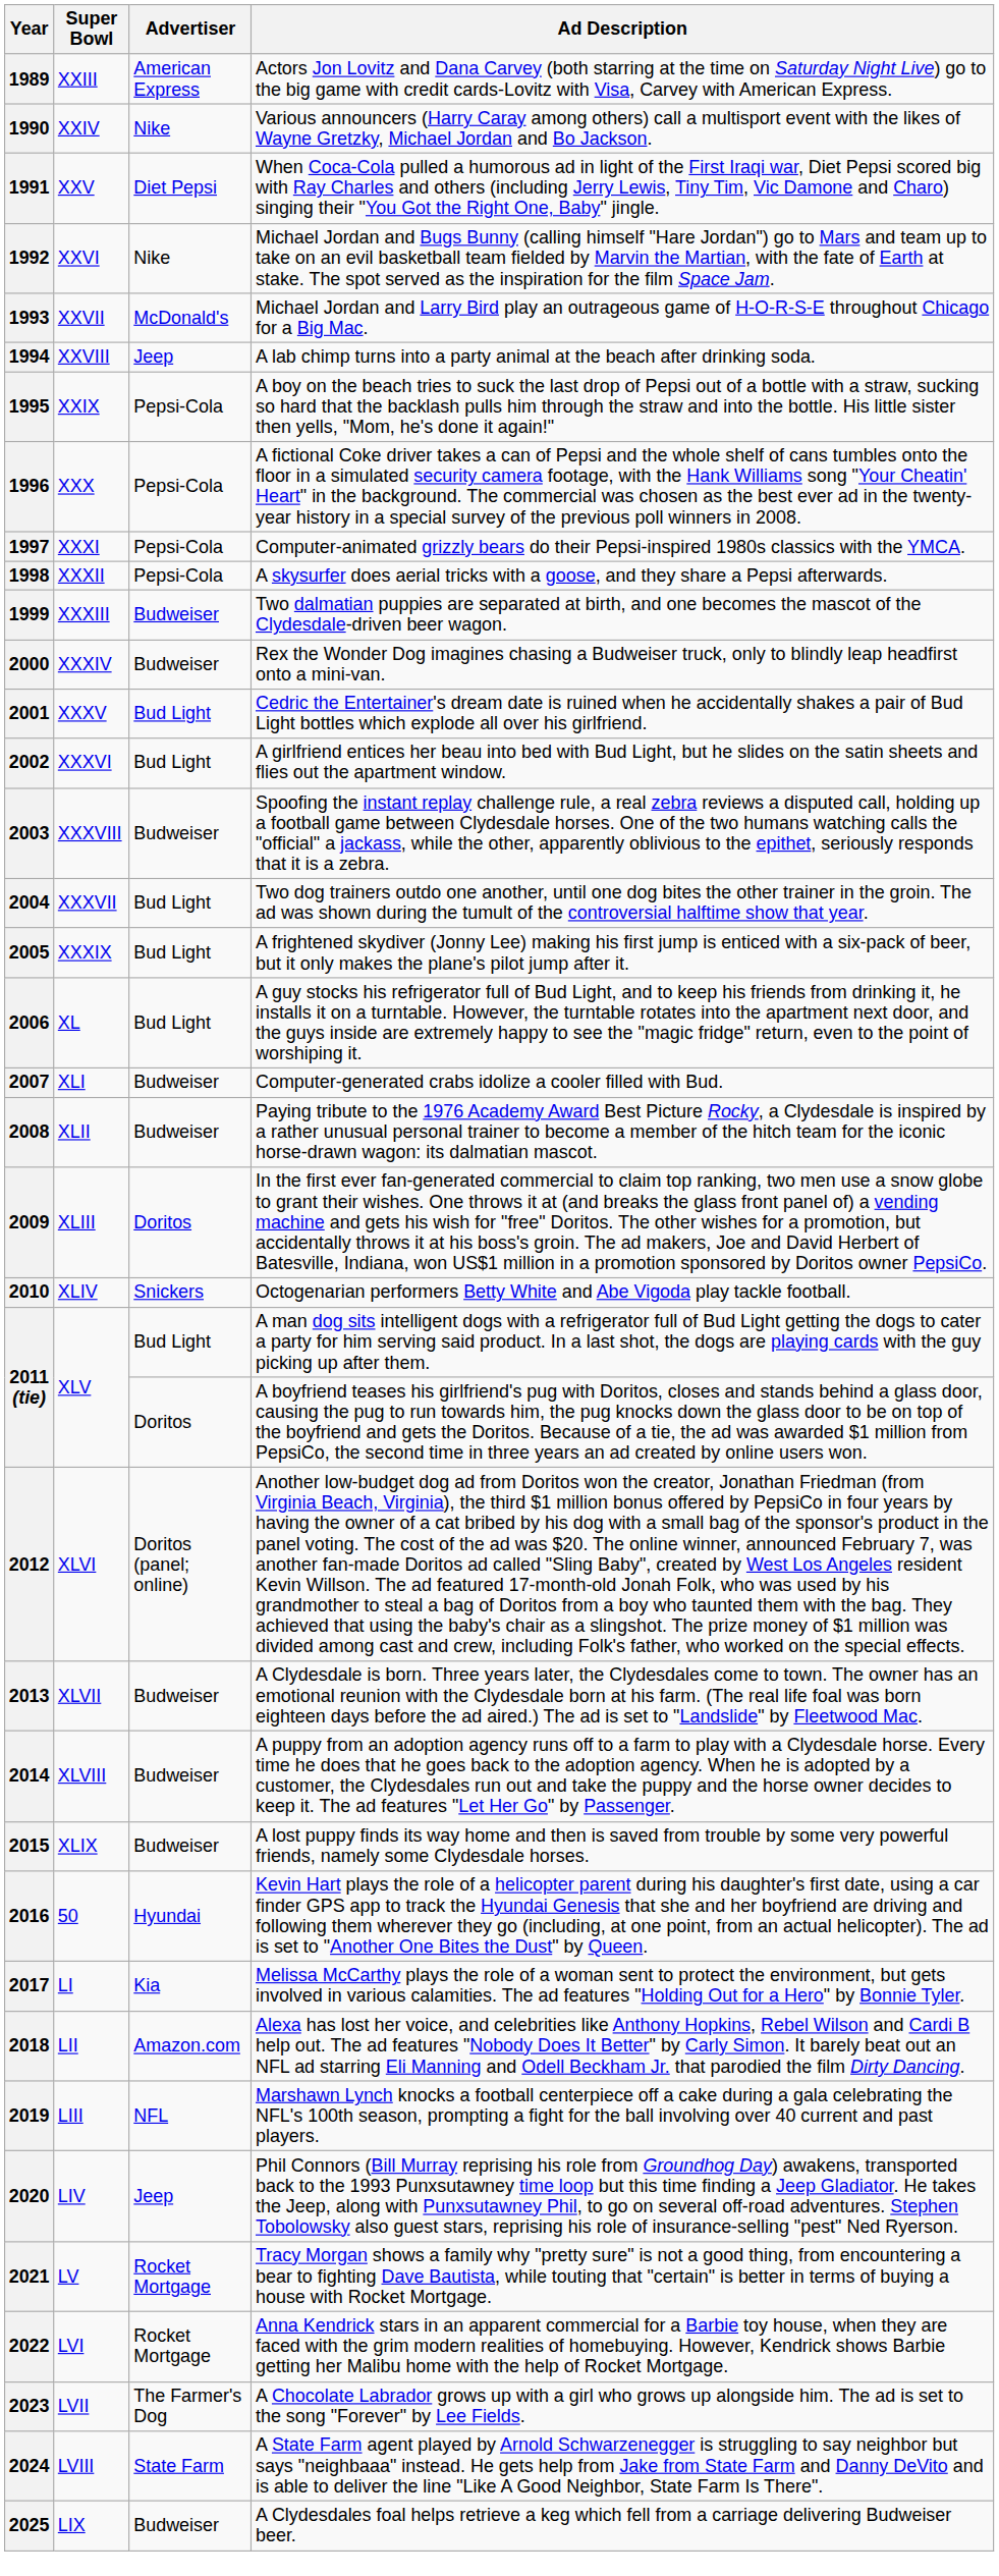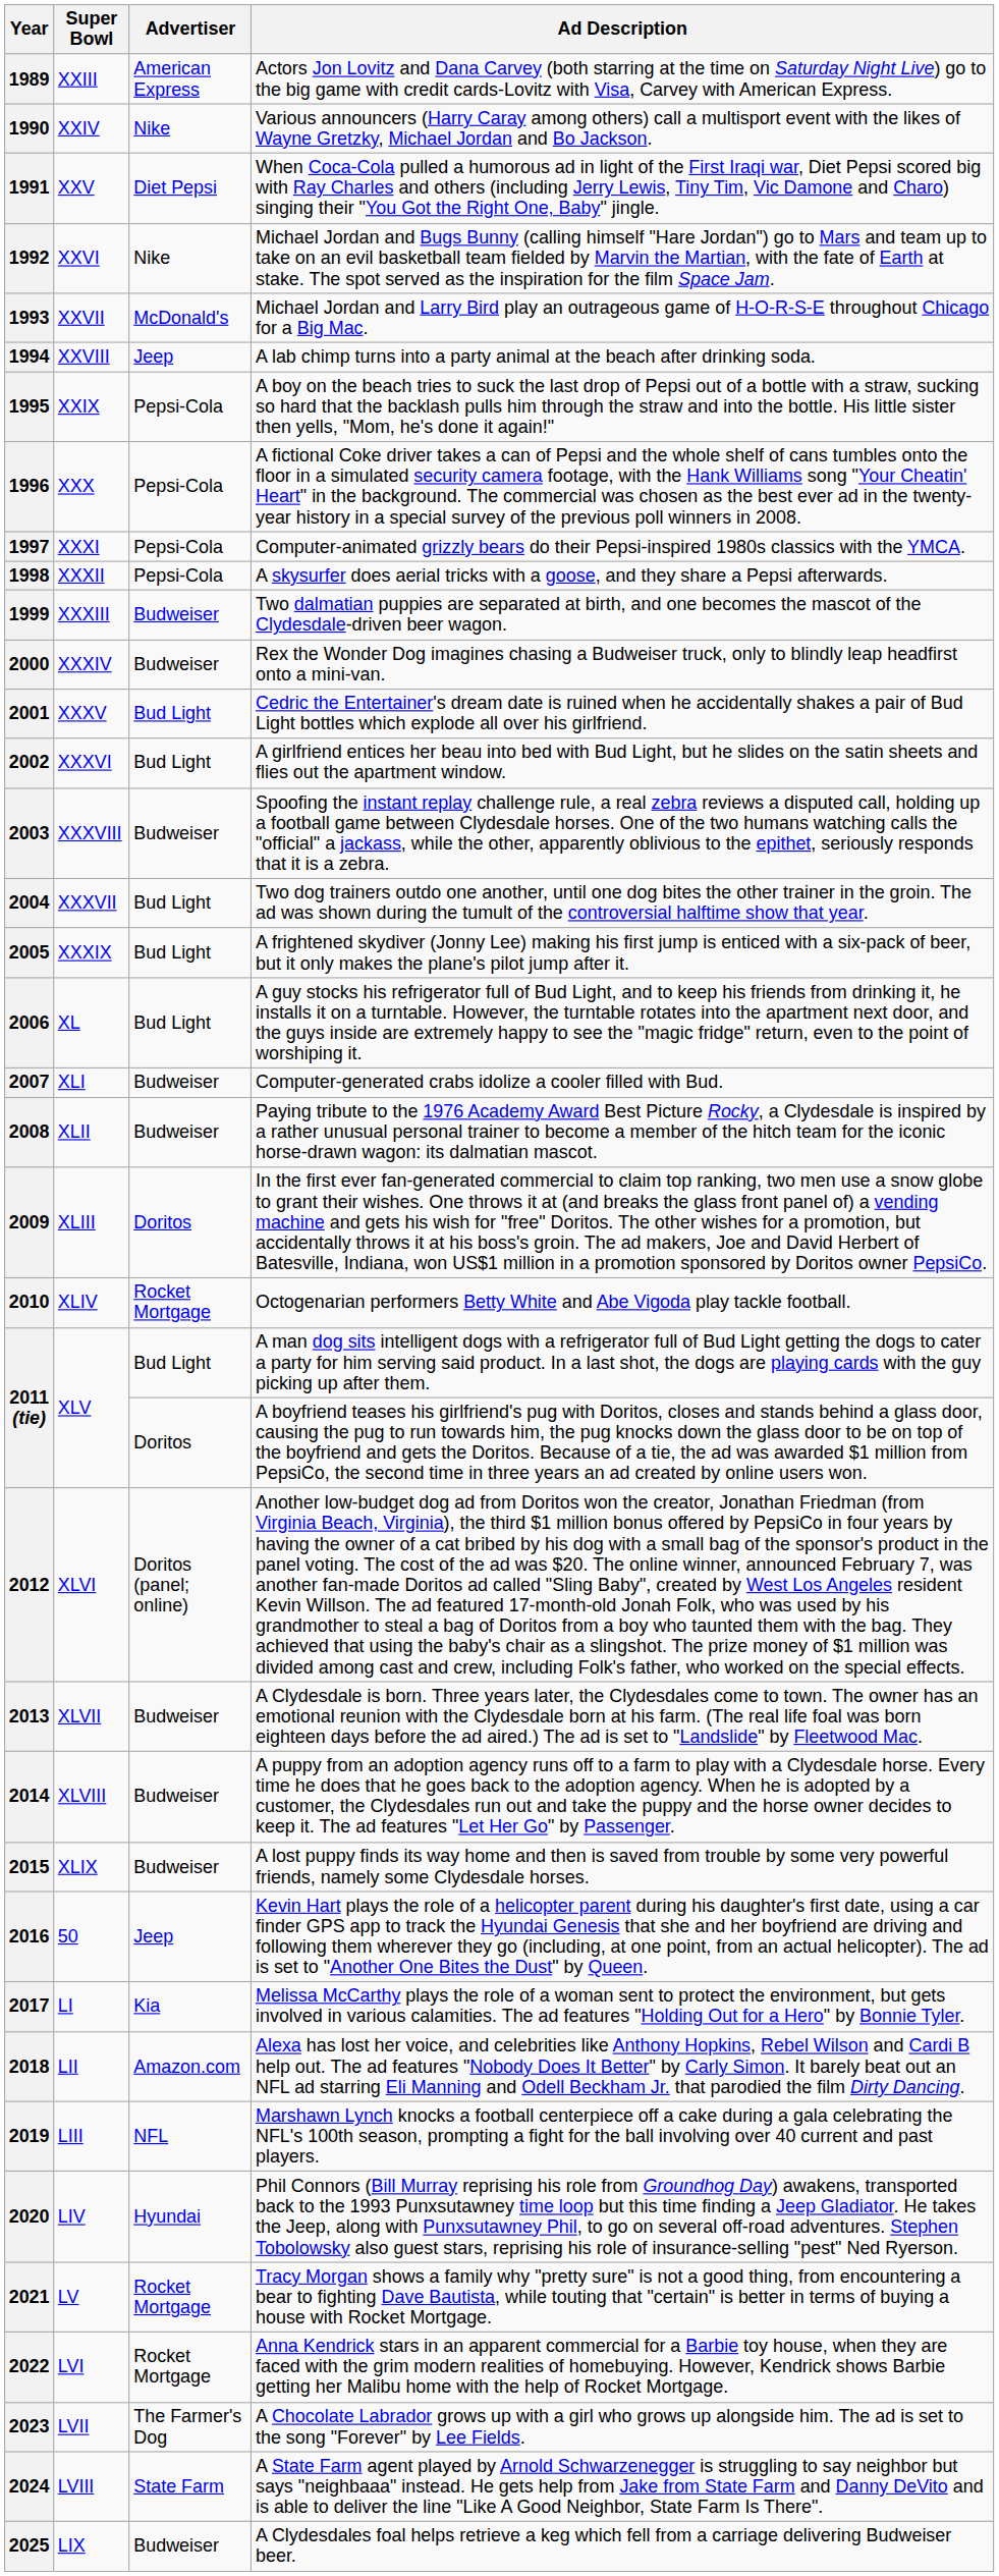2010 | Advertiser: Snickers -> Rocket Mortgage
2016 | Advertiser: Hyundai -> Jeep
2020 | Advertiser: Jeep -> Hyundai
